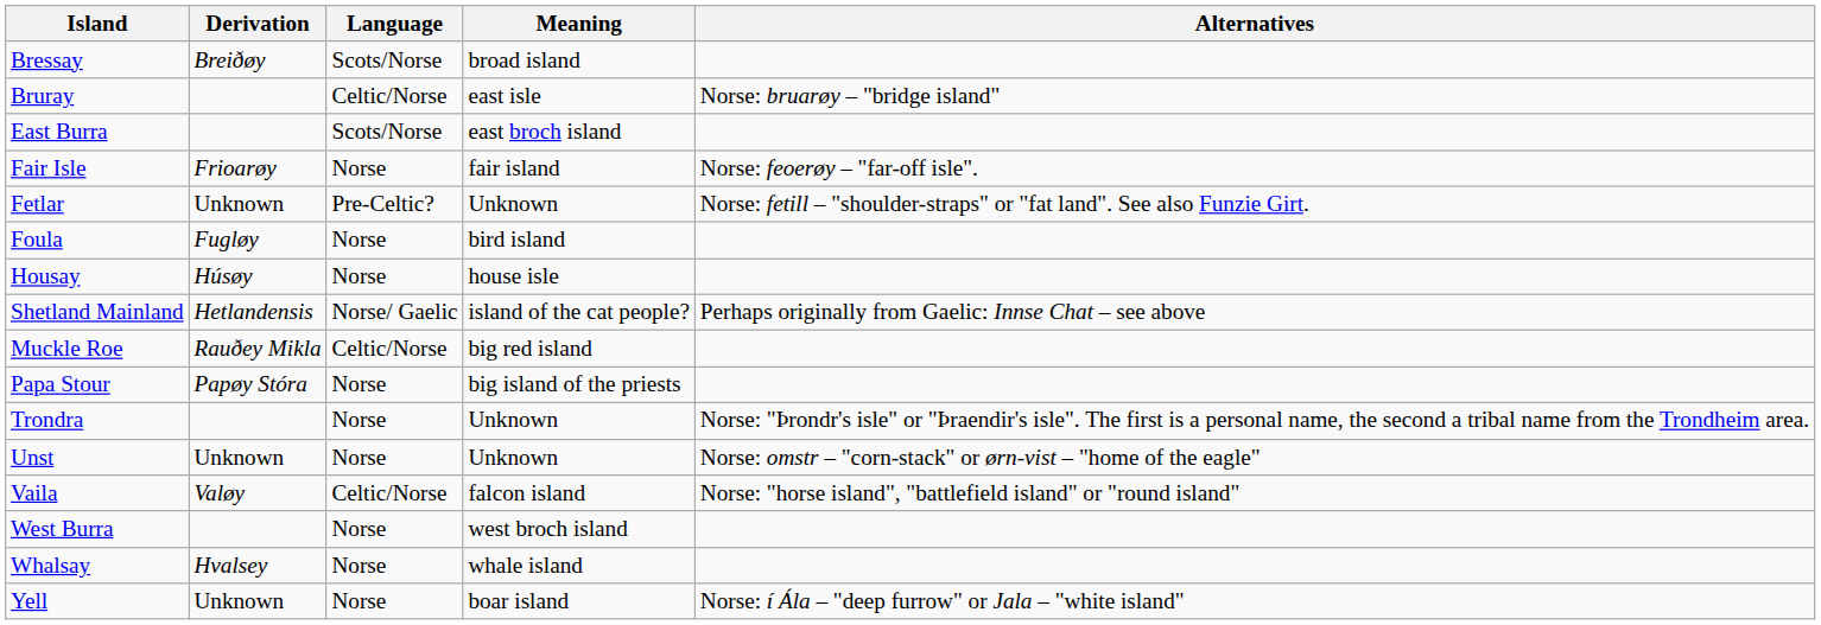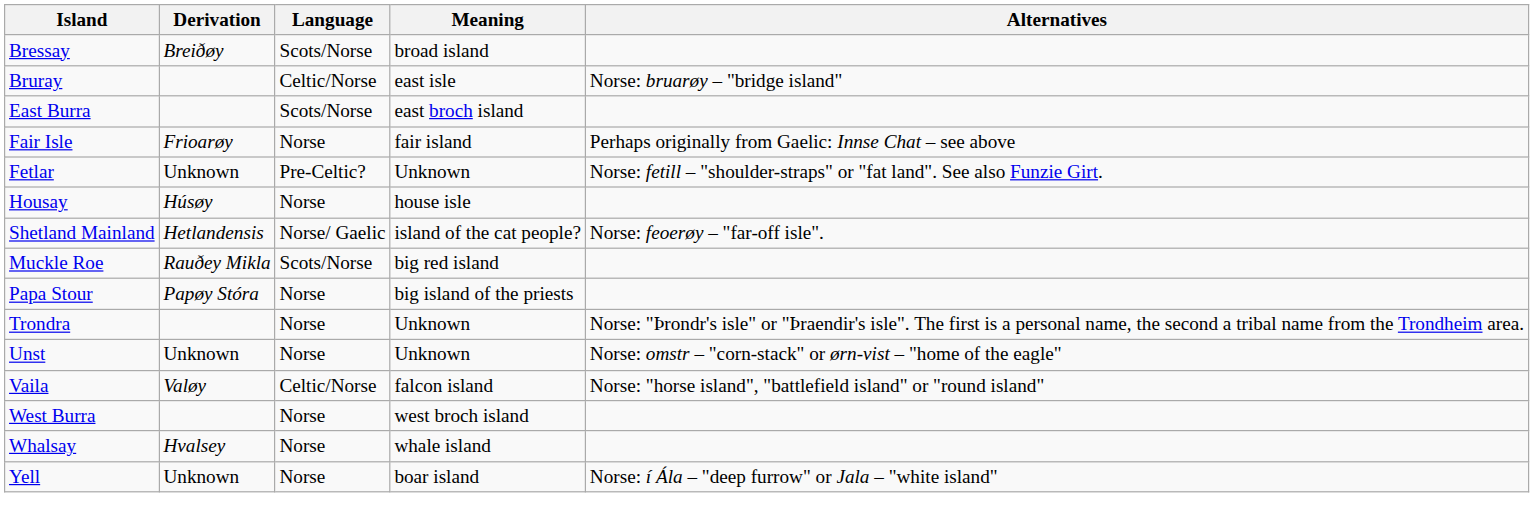Fair Isle | Alternatives: Norse: feoerøy – "far-off isle". -> Perhaps originally from Gaelic: Innse Chat – see above
- row: Foula | Fugløy | Norse | bird island
Shetland Mainland | Alternatives: Perhaps originally from Gaelic: Innse Chat – see above -> Norse: feoerøy – "far-off isle".
Muckle Roe | Language: Celtic/Norse -> Scots/Norse
